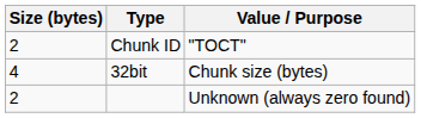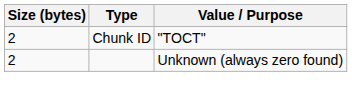- row: 4 | 32bit | Chunk size (bytes)
